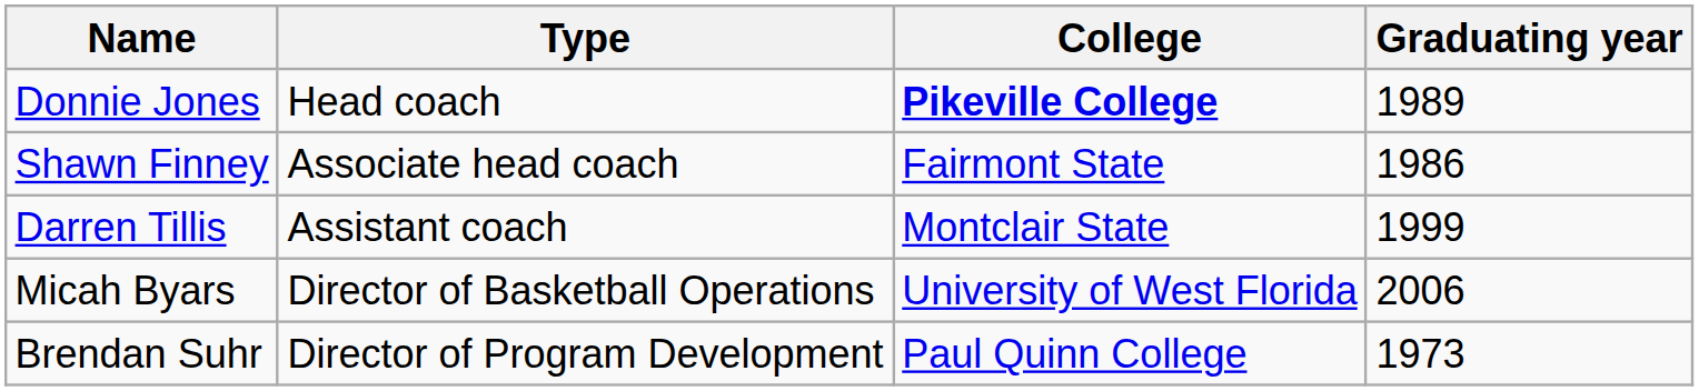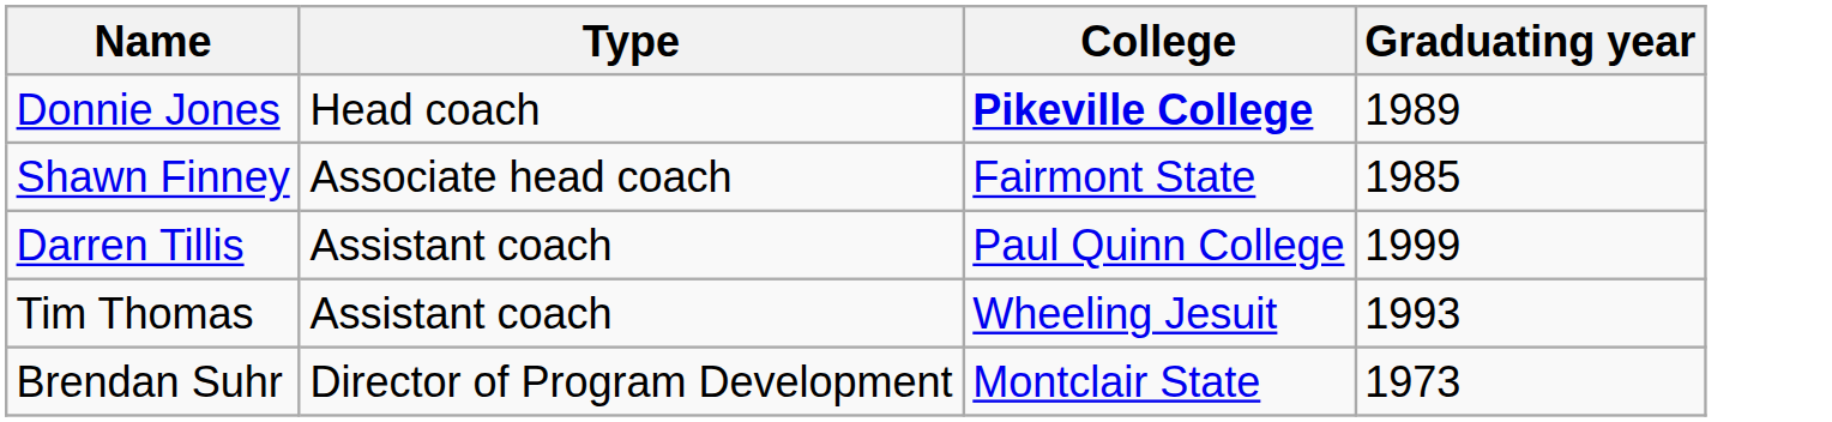Shawn Finney | Graduating year: 1986 -> 1985
Darren Tillis | College: Montclair State -> Paul Quinn College
+ row: Tim Thomas | Assistant coach | Wheeling Jesuit | 1993
- row: Micah Byars | Director of Basketball Operations | University of West Florida | 2006
Brendan Suhr | College: Paul Quinn College -> Montclair State
